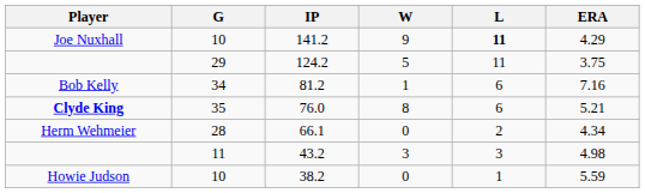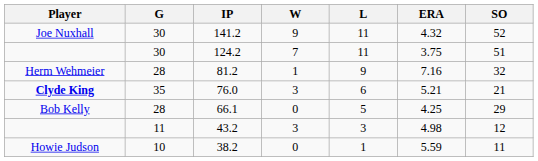+ column: SO | 52 | 51 | 32 | 21 | 29 | 12 | 11
141.2 | G: 10 -> 30
141.2 | L: bold -> normal
141.2 | ERA: 4.29 -> 4.32
124.2 | G: 29 -> 30
124.2 | W: 5 -> 7
81.2 | Player: Bob Kelly -> Herm Wehmeier
81.2 | G: 34 -> 28
81.2 | L: 6 -> 9
76.0 | W: 8 -> 3
66.1 | Player: Herm Wehmeier -> Bob Kelly
66.1 | L: 2 -> 5
66.1 | ERA: 4.34 -> 4.25
